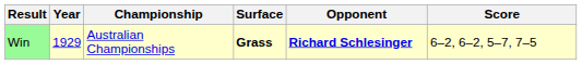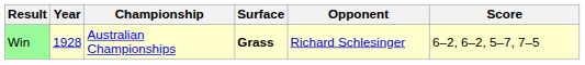Win | Year: 1929 -> 1928
Win | Opponent: bold -> normal
